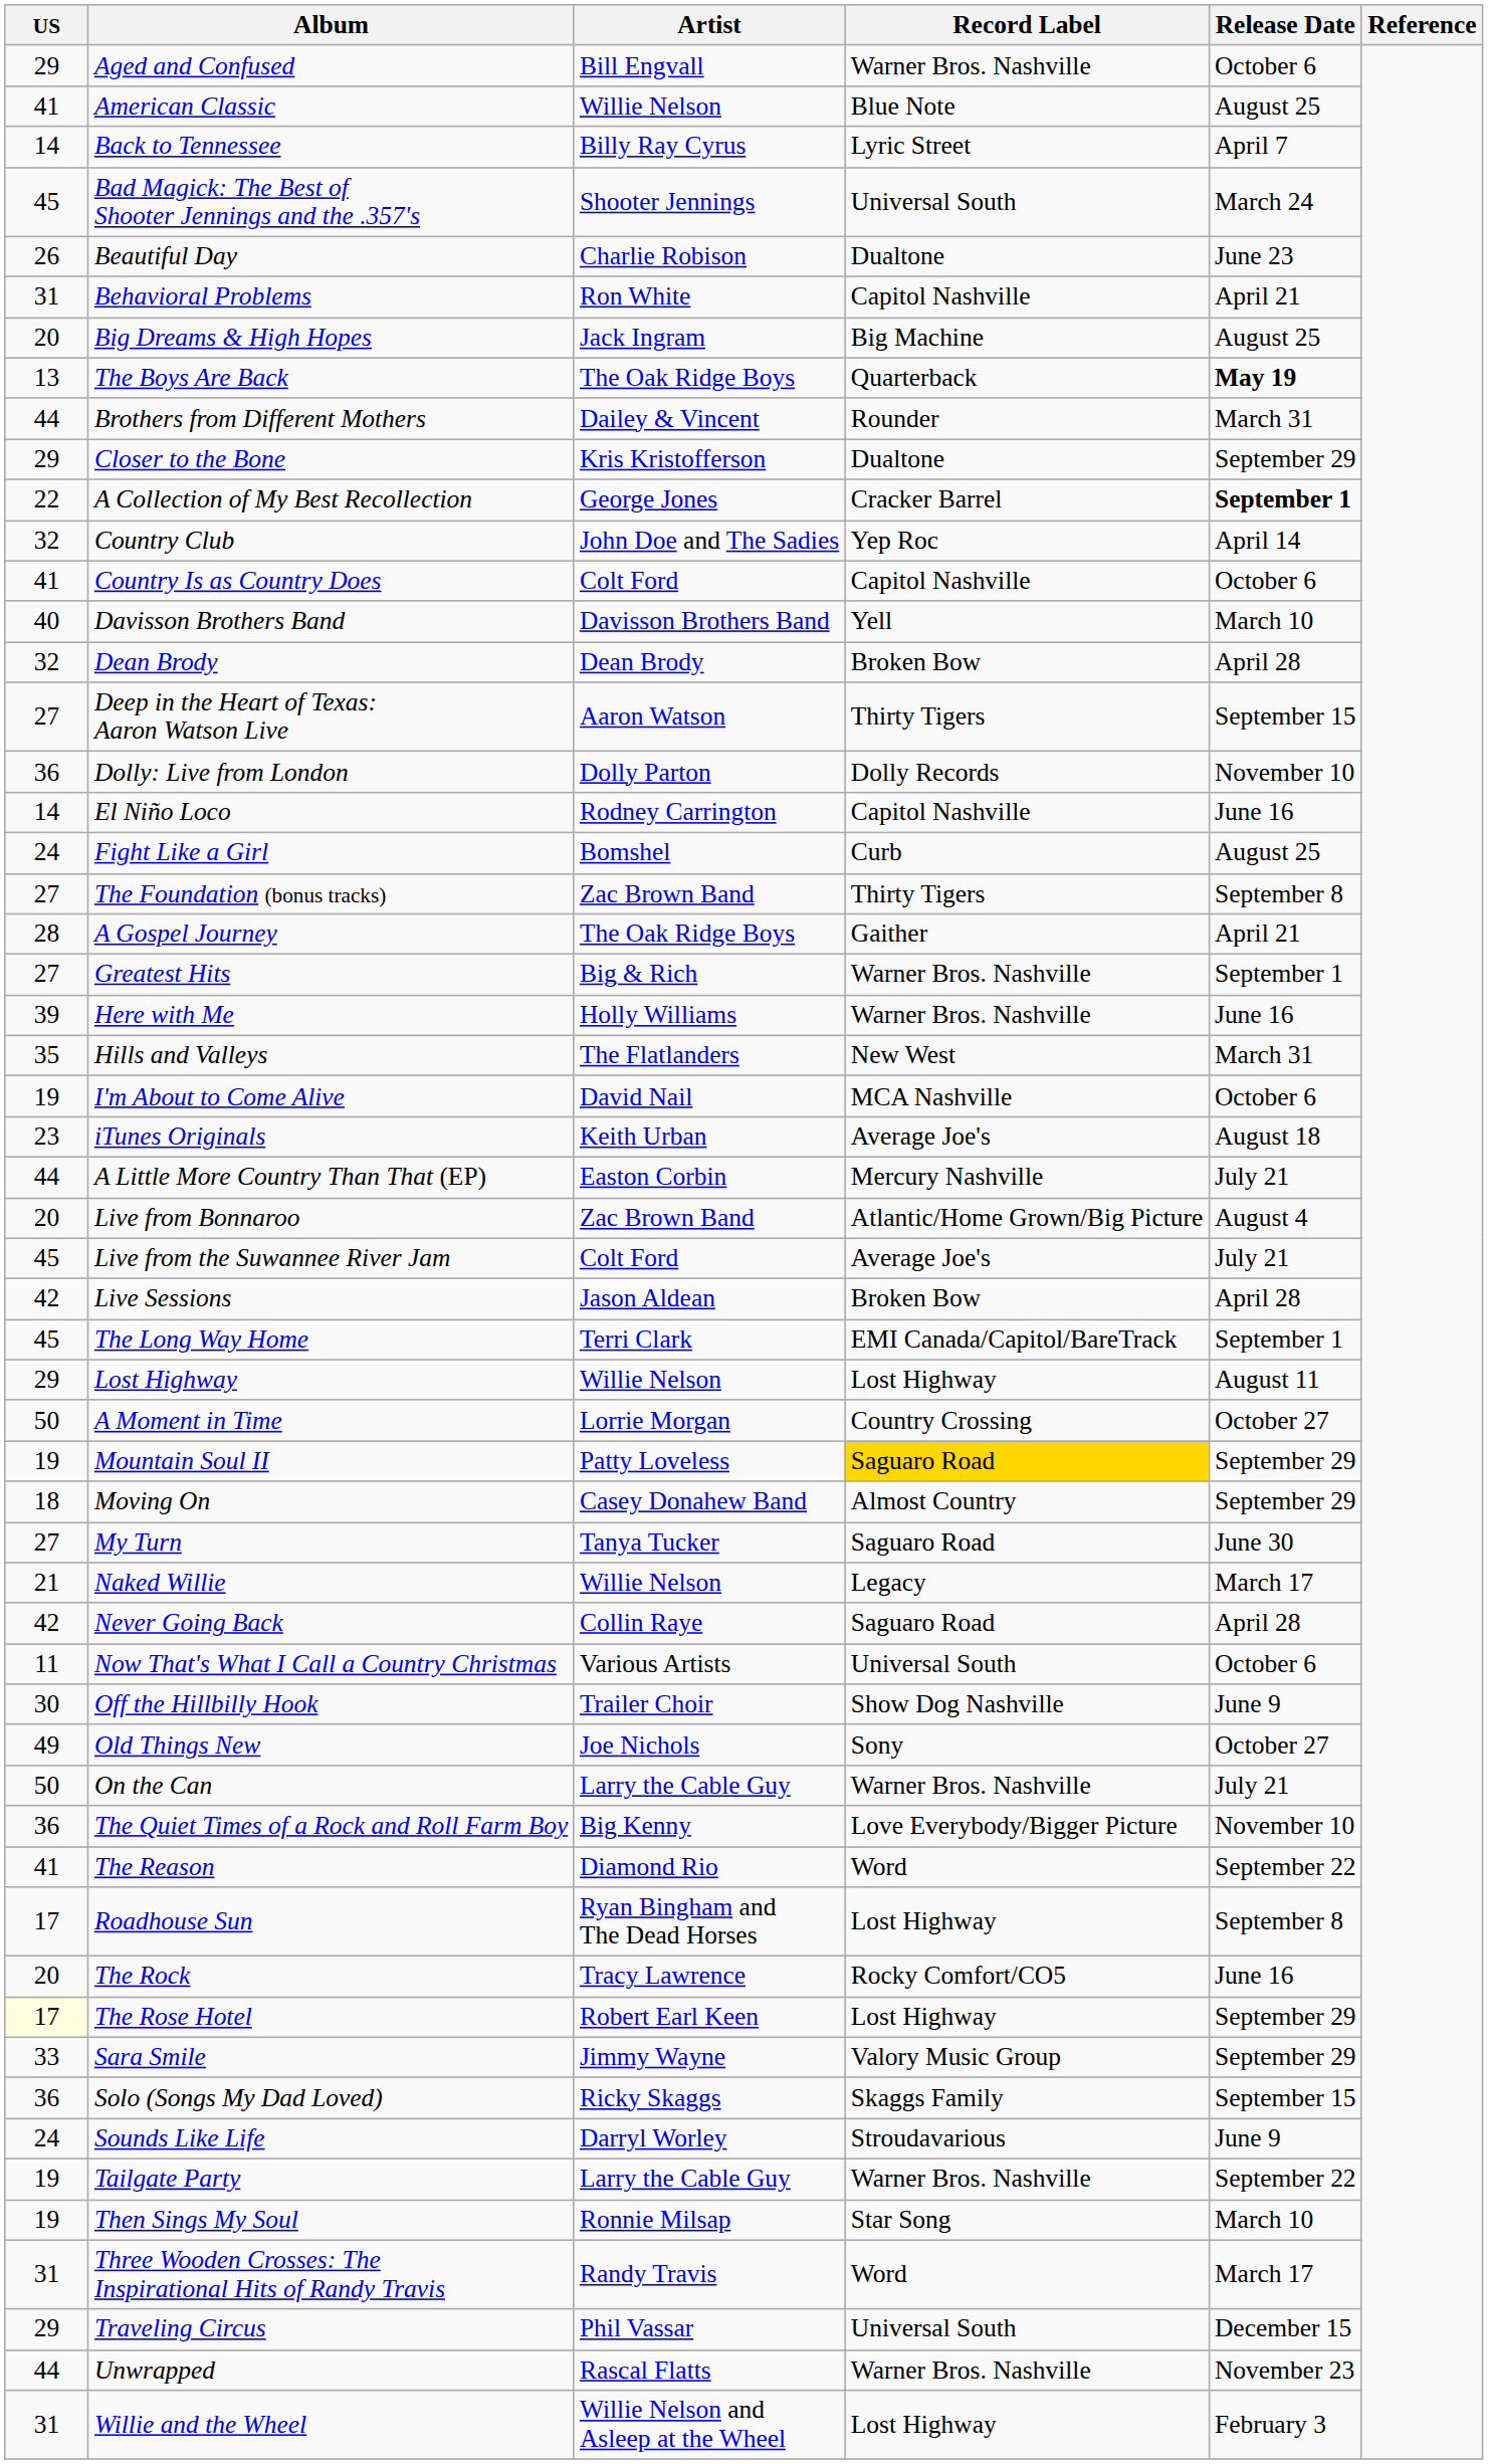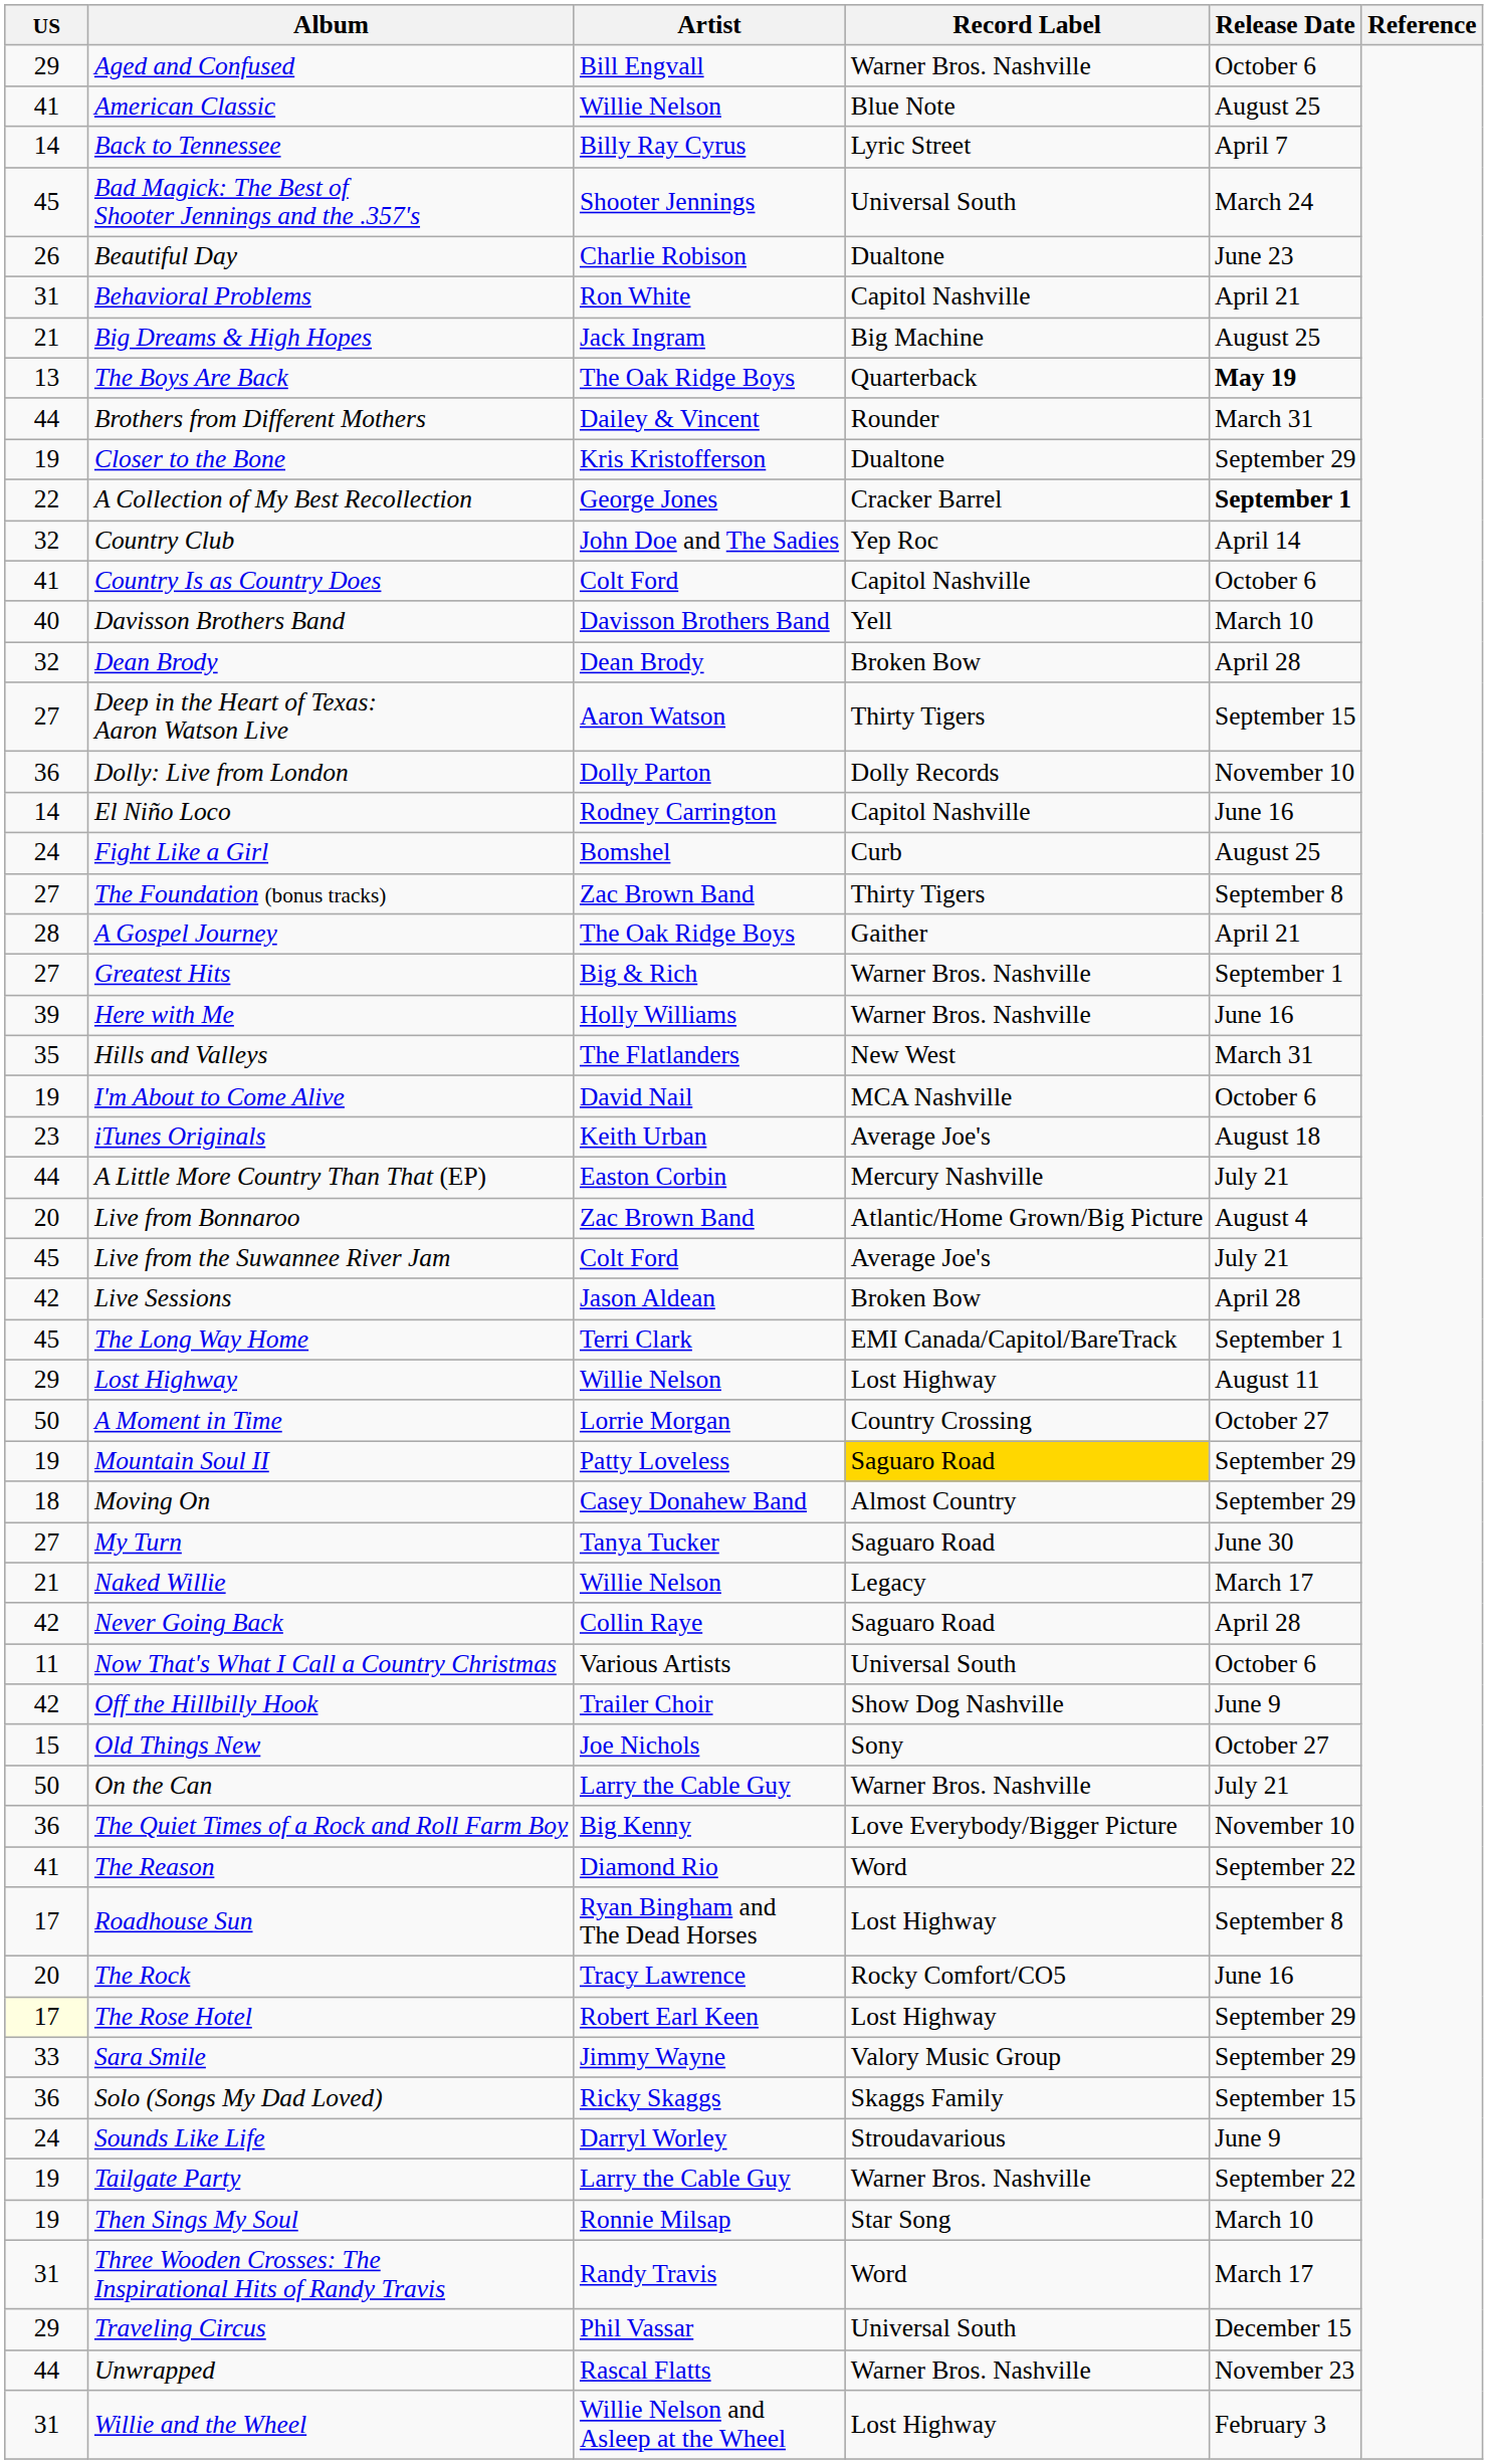Big Dreams & High Hopes | US: 20 -> 21
Closer to the Bone | US: 29 -> 19
Off the Hillbilly Hook | US: 30 -> 42
Old Things New | US: 49 -> 15
